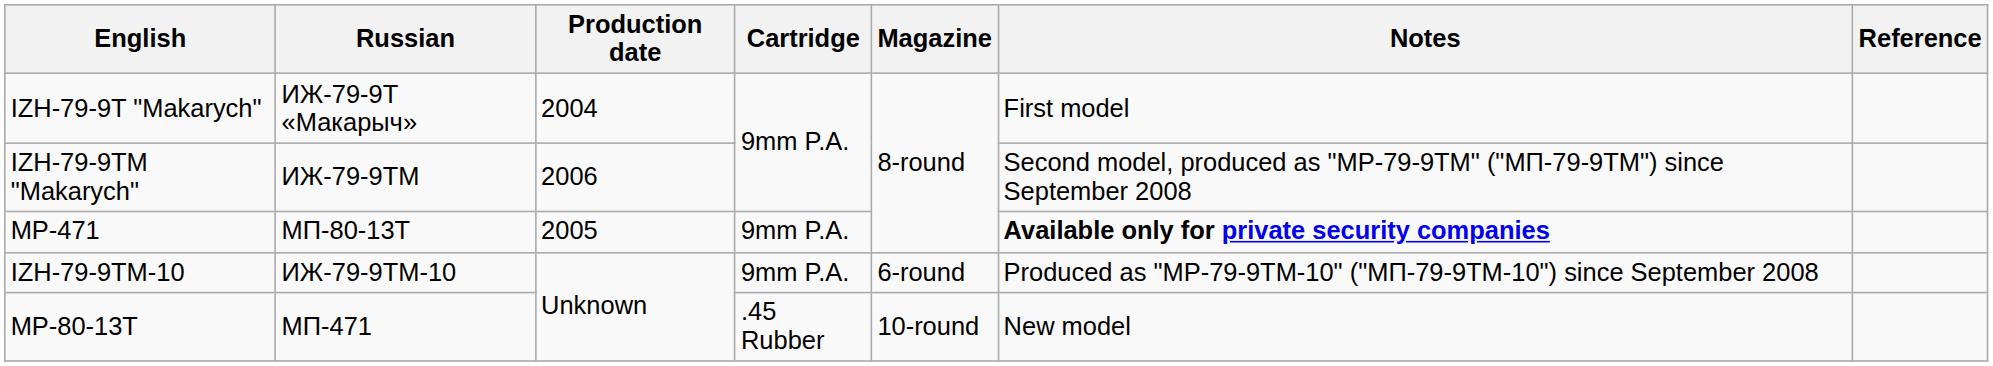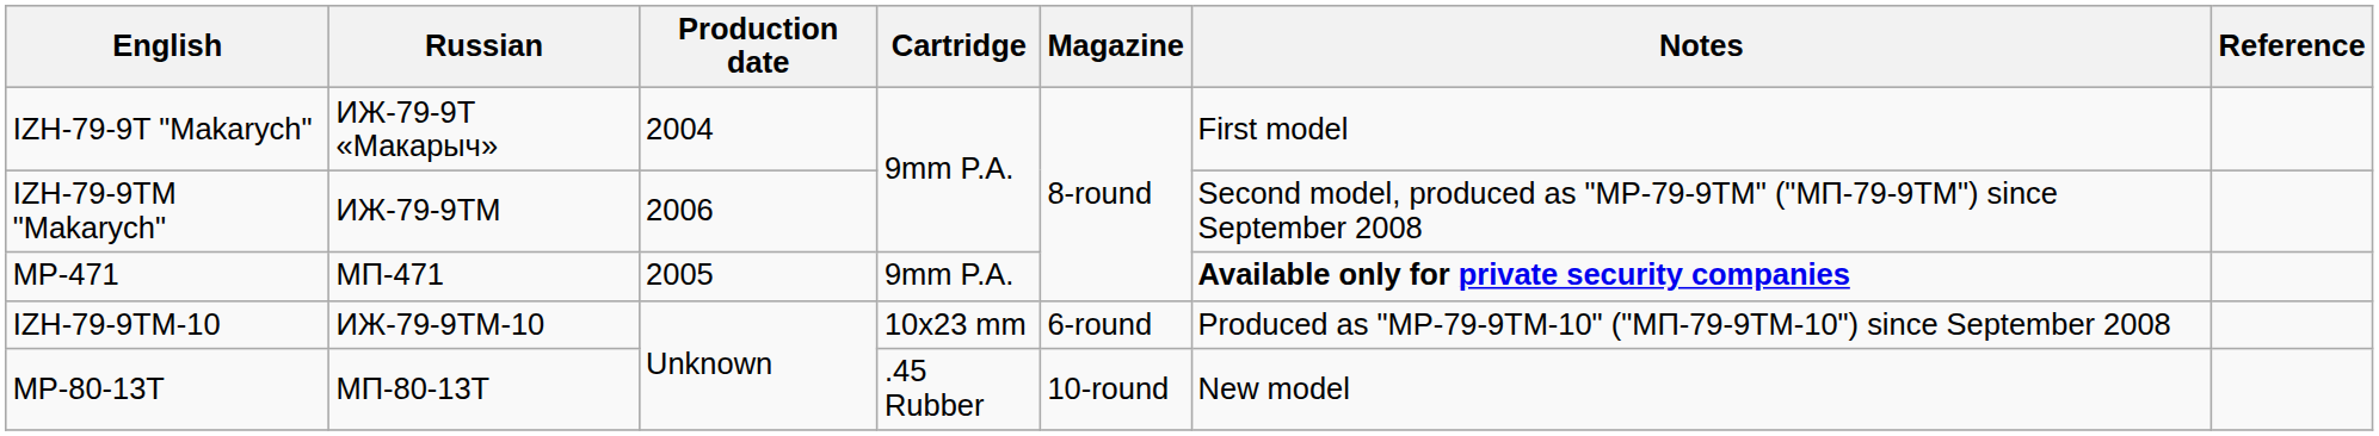MP-471 | Russian: МП-80-13T -> МП-471
IZH-79-9TM-10 | Cartridge: 9mm P.A. -> 10x23 mm
МР-80-13Т | Russian: МП-471 -> МП-80-13T
